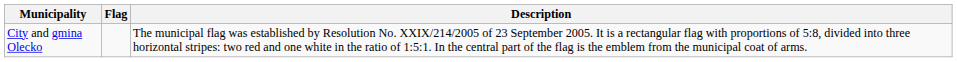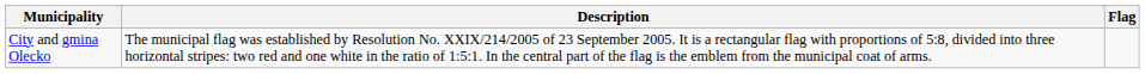columns swapped: Flag <-> Description
